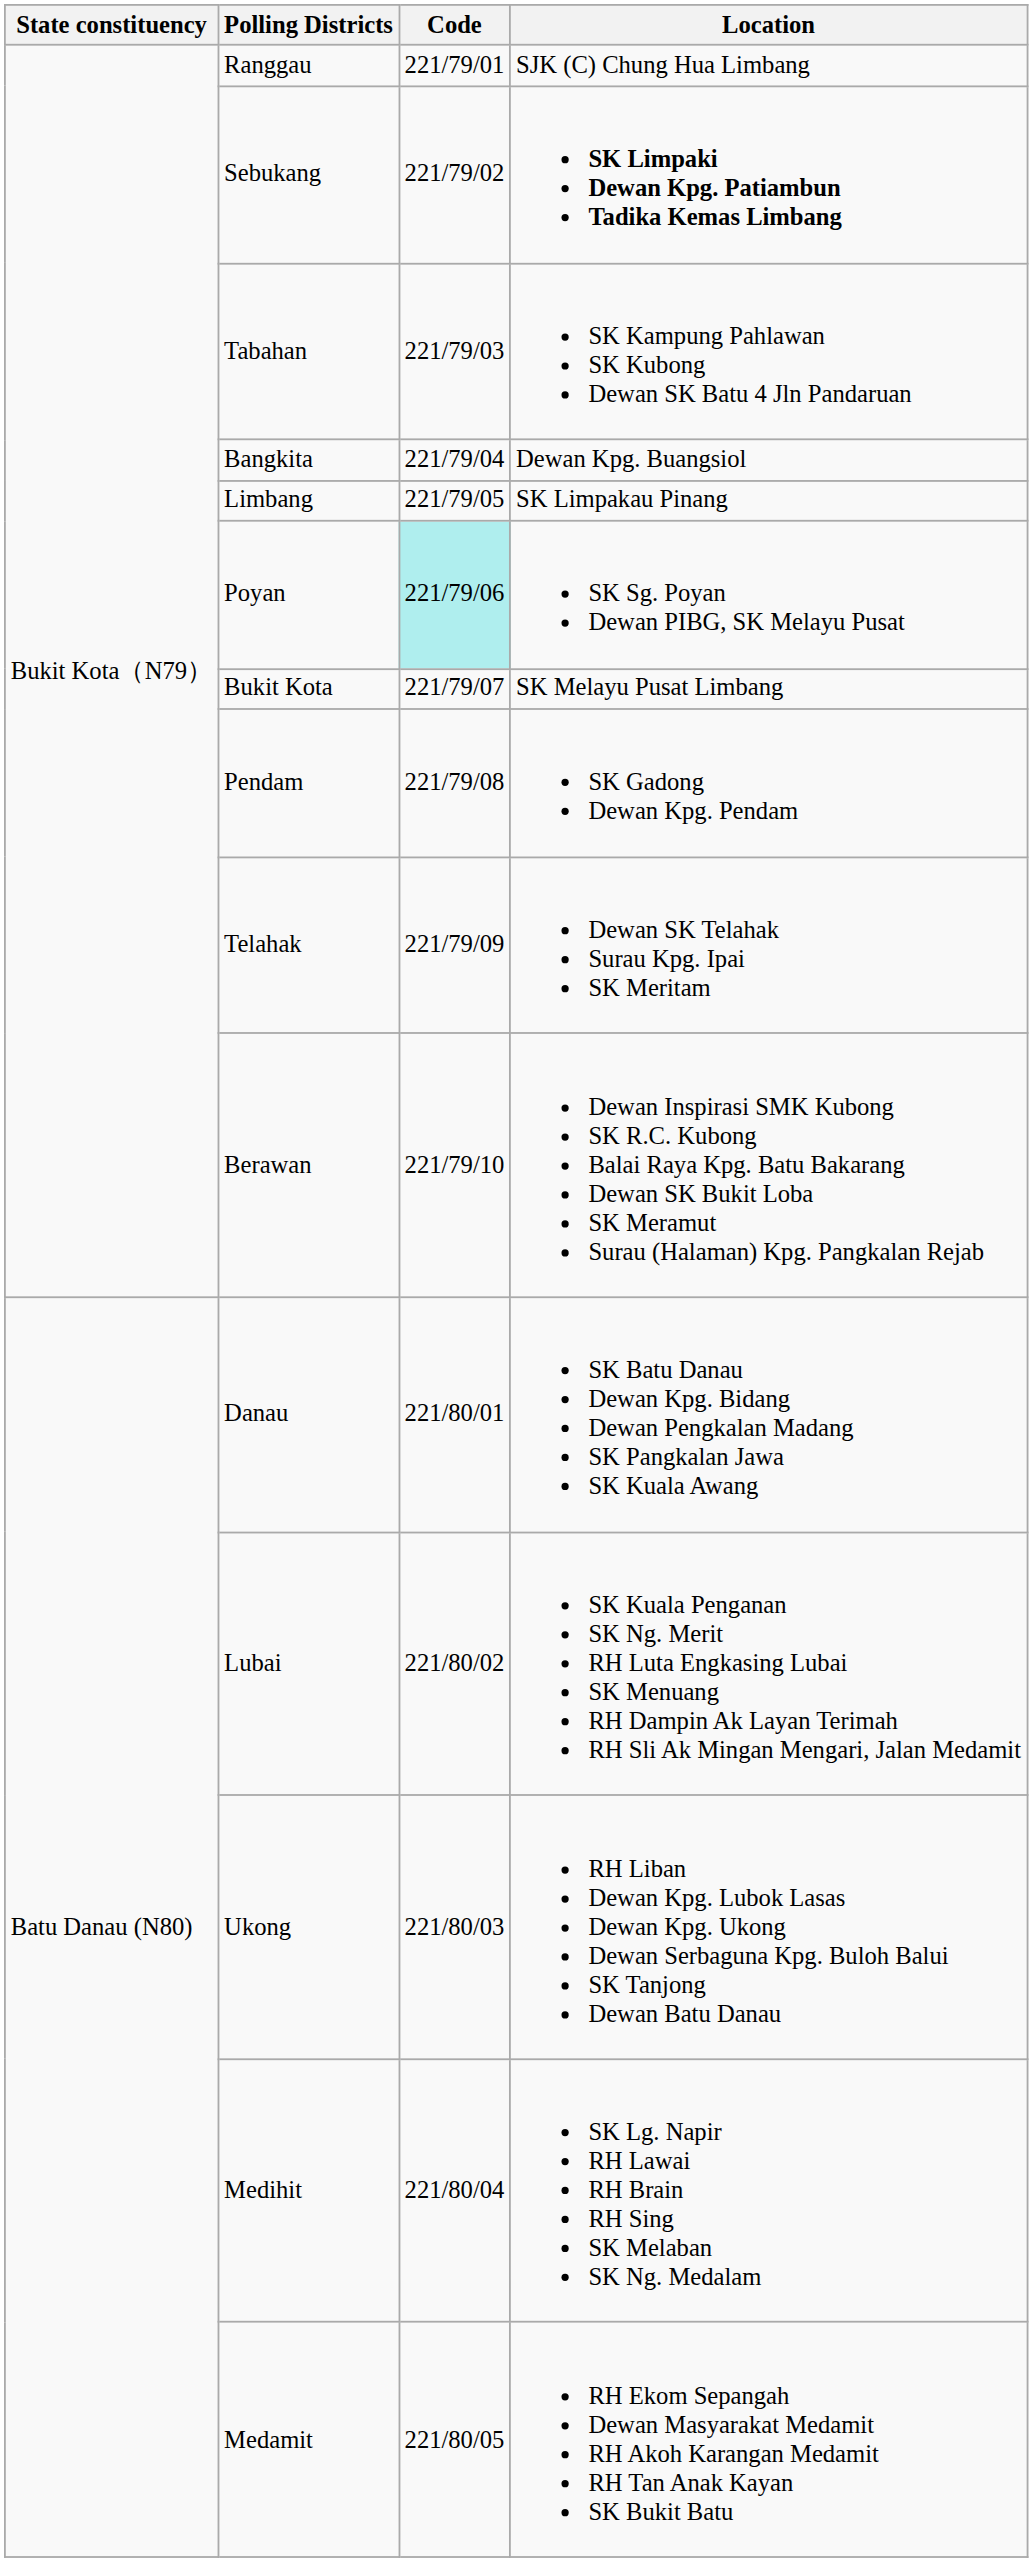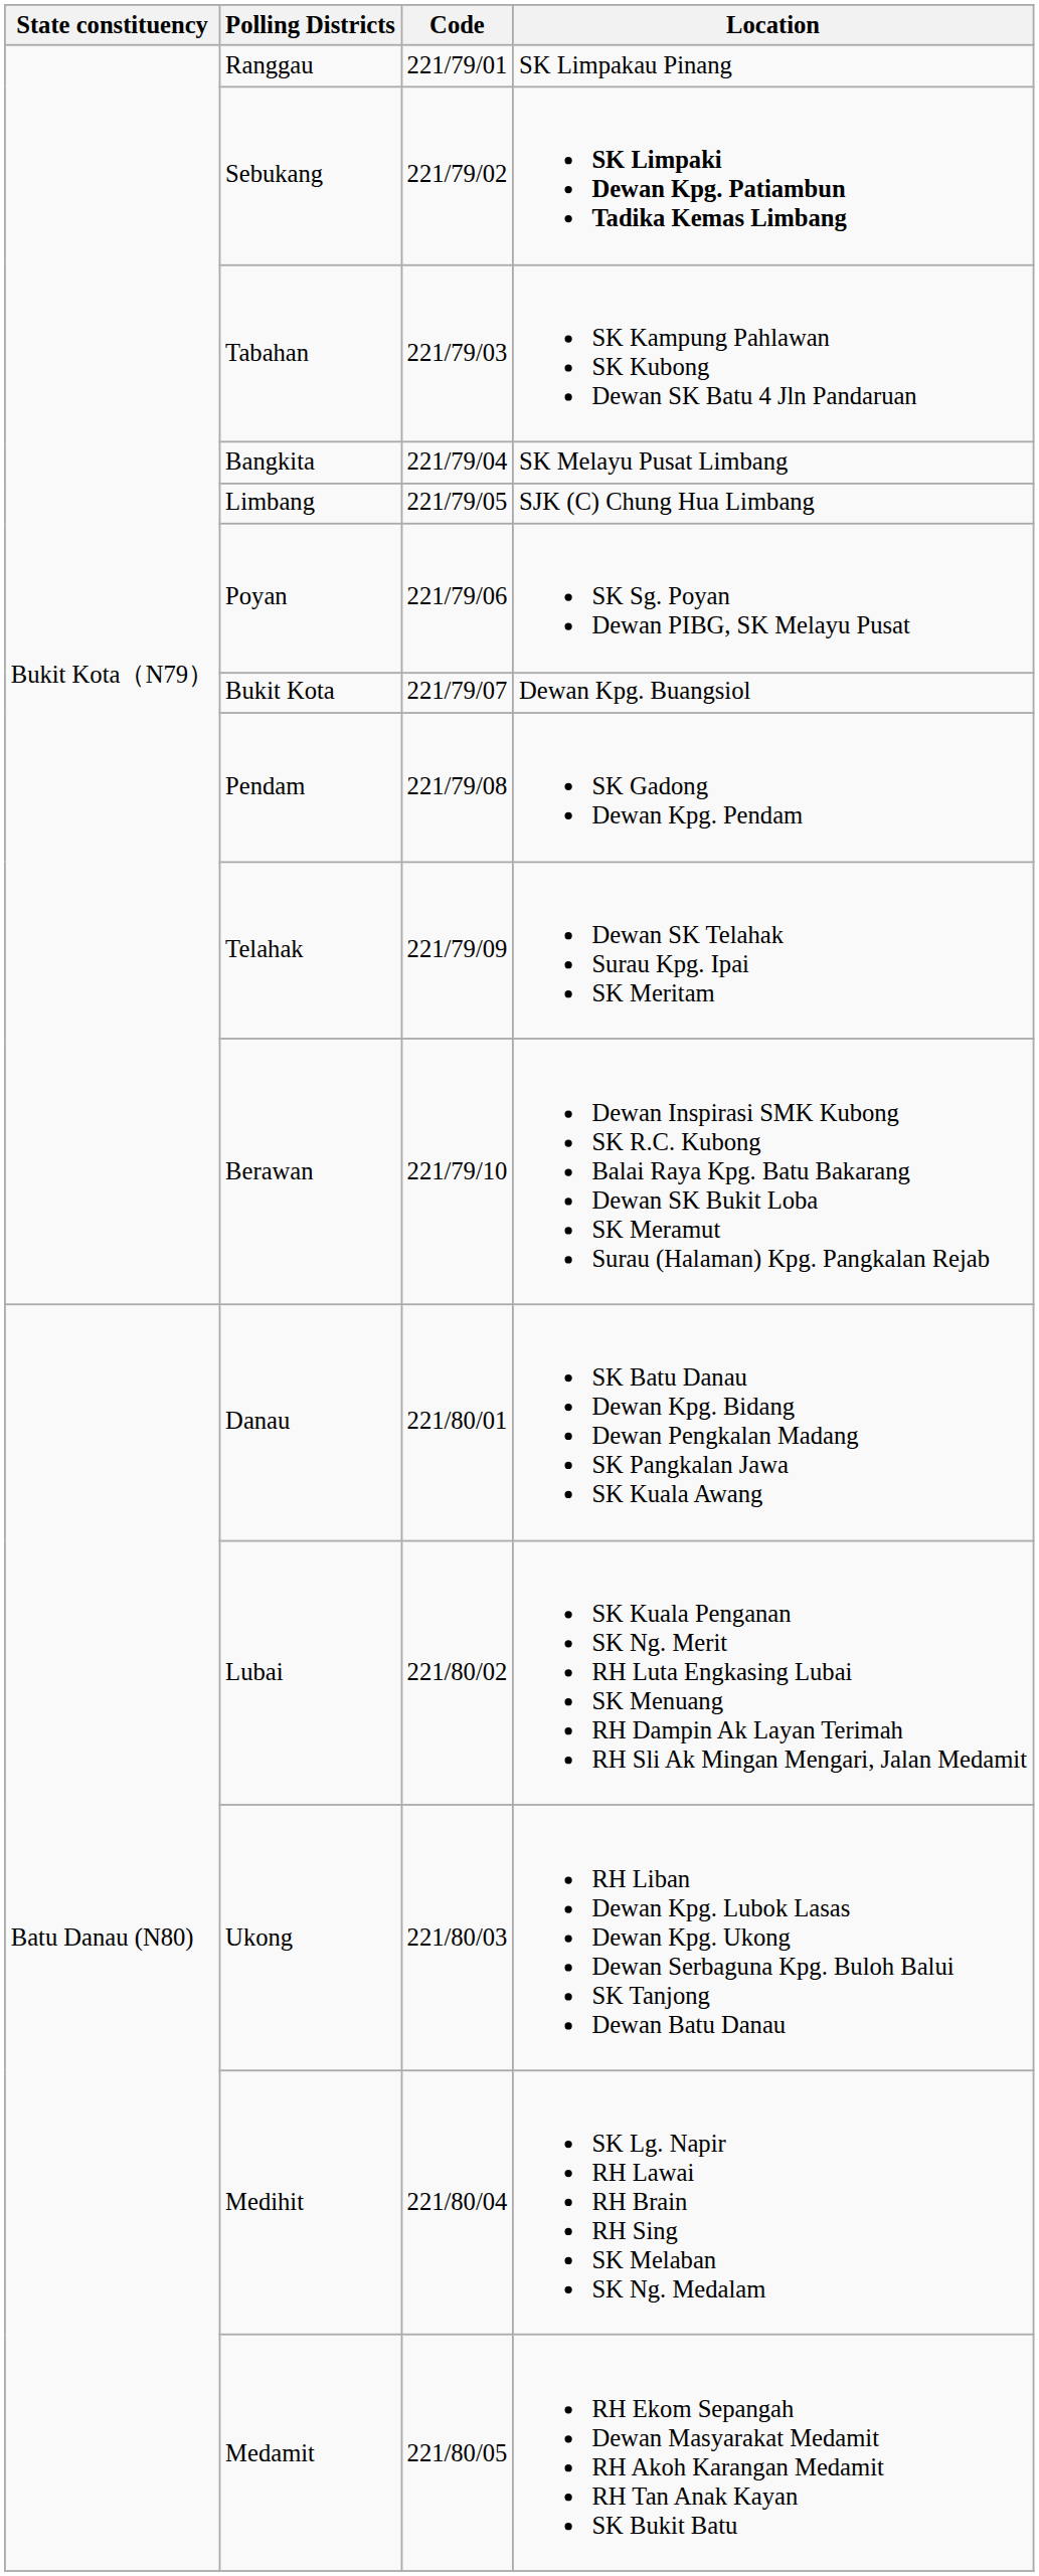Ranggau | Location: SJK (C) Chung Hua Limbang -> SK Limpakau Pinang
Bangkita | Location: Dewan Kpg. Buangsiol -> SK Melayu Pusat Limbang
Limbang | Location: SK Limpakau Pinang -> SJK (C) Chung Hua Limbang
Poyan | Code: paleturquoise background -> no background
Bukit Kota | Location: SK Melayu Pusat Limbang -> Dewan Kpg. Buangsiol
